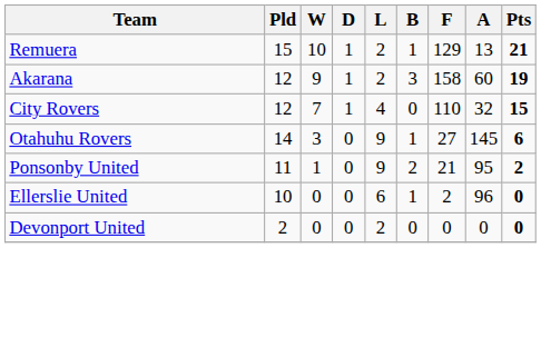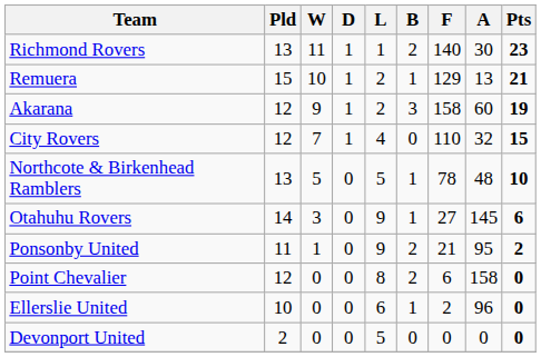+ row: Richmond Rovers | 13 | 11 | 1 | 1 | 2 | 140 | 30 | 23
+ row: Northcote & Birkenhead Ramblers | 13 | 5 | 0 | 5 | 1 | 78 | 48 | 10
+ row: Point Chevalier | 12 | 0 | 0 | 8 | 2 | 6 | 158 | 0
Devonport United | L: 2 -> 5
